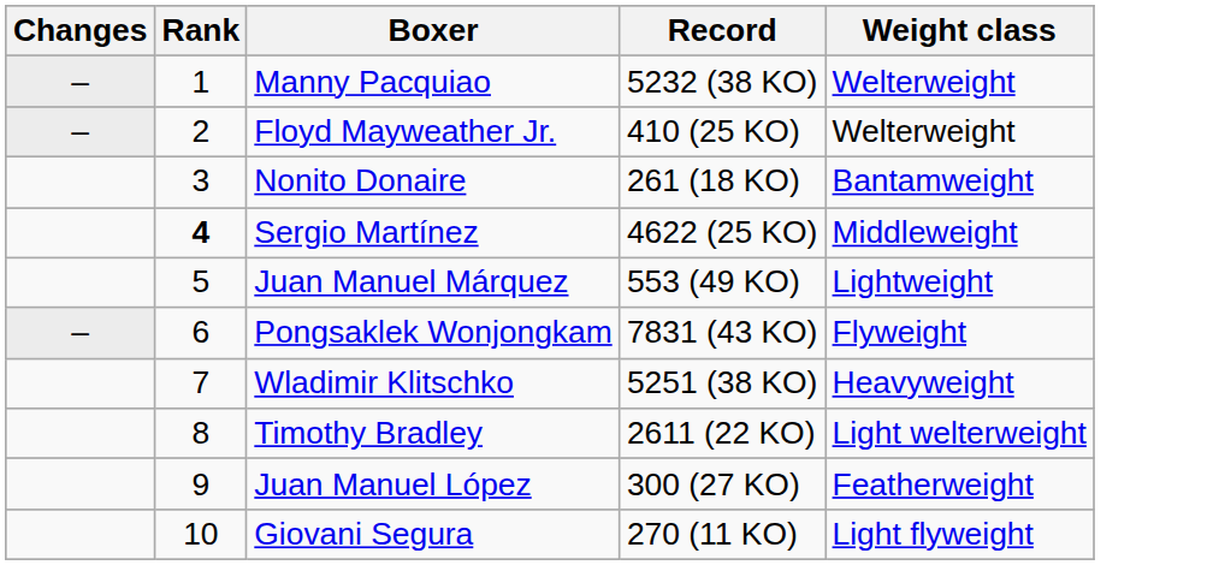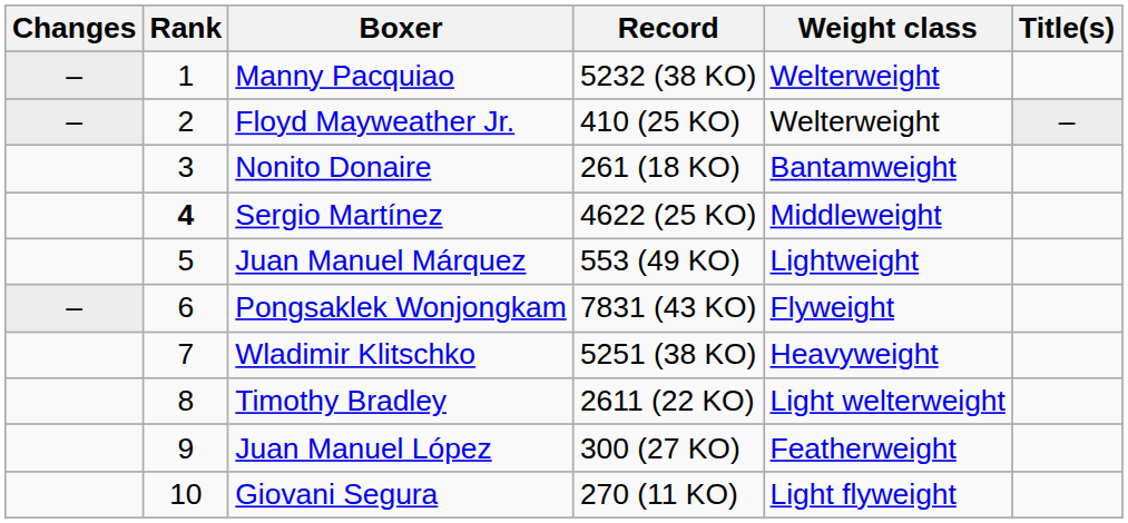+ column: Title(s) | –
